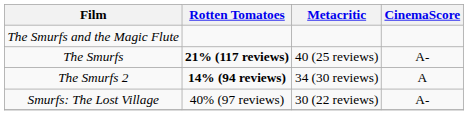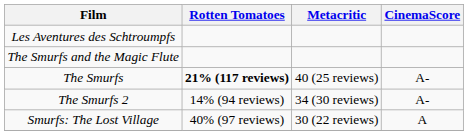+ row: Les Aventures des Schtroumpfs
The Smurfs 2 | Rotten Tomatoes: bold -> normal
The Smurfs 2 | CinemaScore: A -> A-
Smurfs: The Lost Village | CinemaScore: A- -> A
